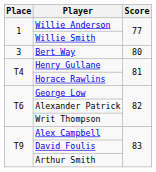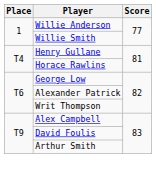- row: 3 | Bert Way | 80
